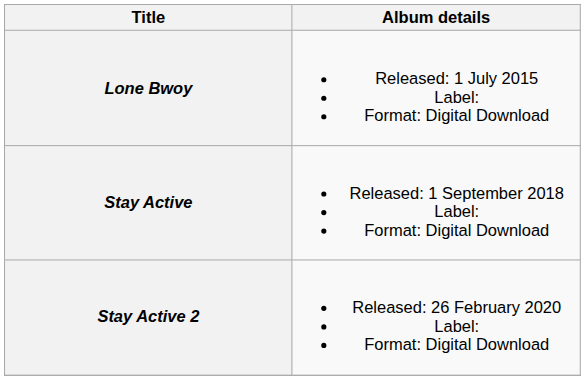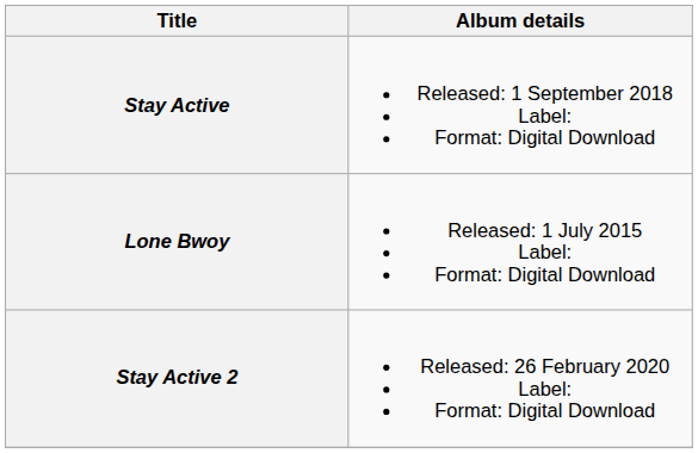rows swapped: Lone Bwoy <-> Stay Active
